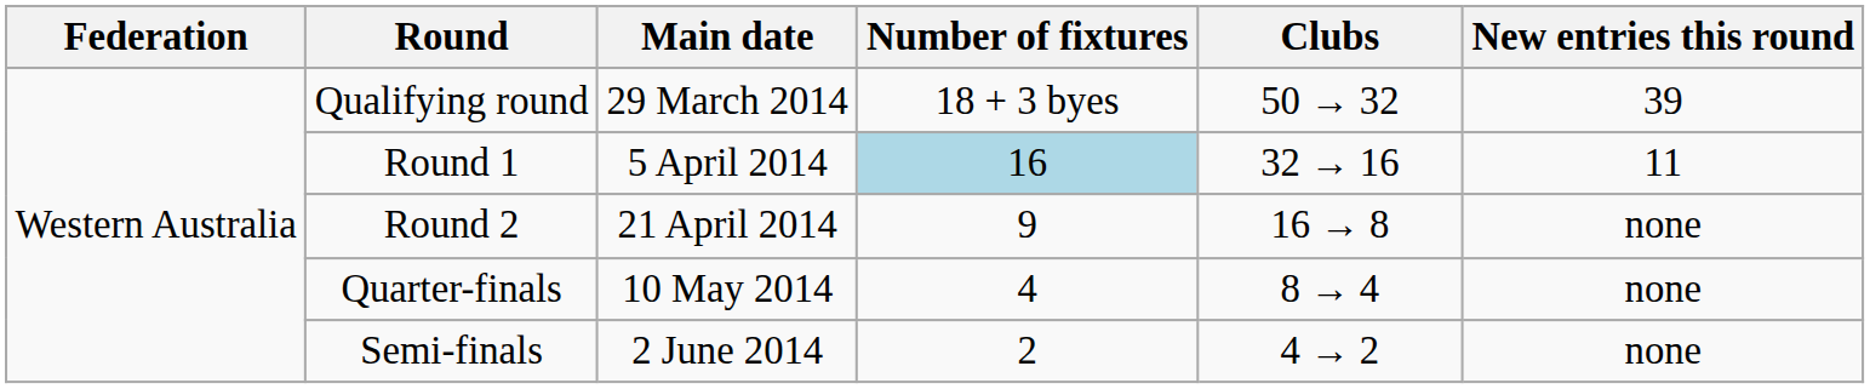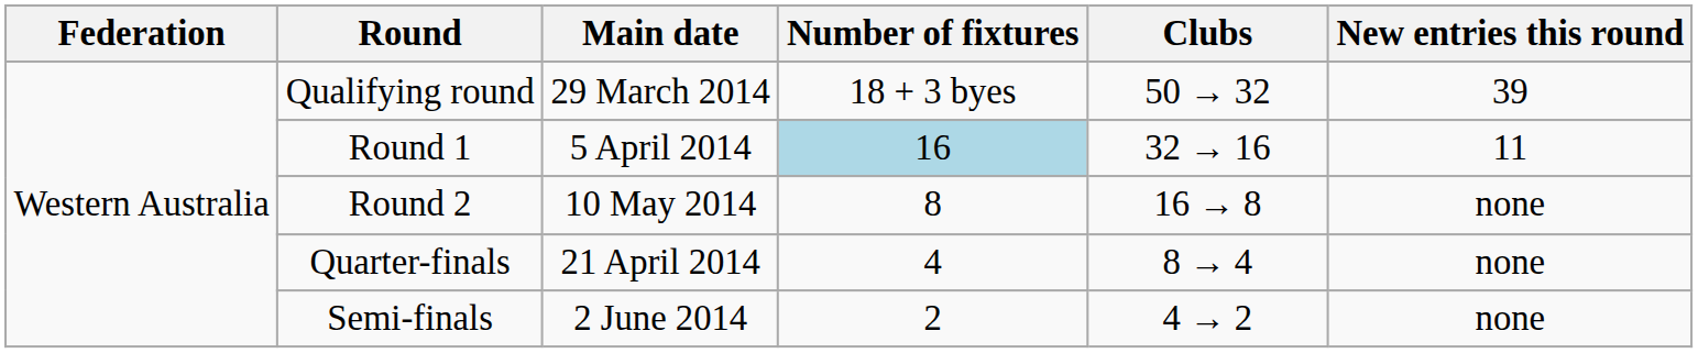Round 2 | Main date: 21 April 2014 -> 10 May 2014
Round 2 | Number of fixtures: 9 -> 8
Quarter-finals | Main date: 10 May 2014 -> 21 April 2014
